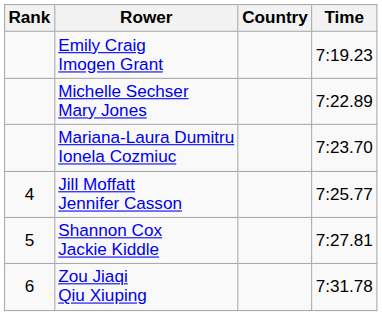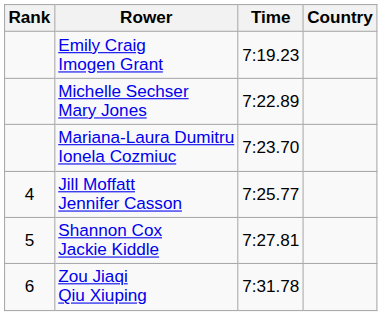columns swapped: Country <-> Time
